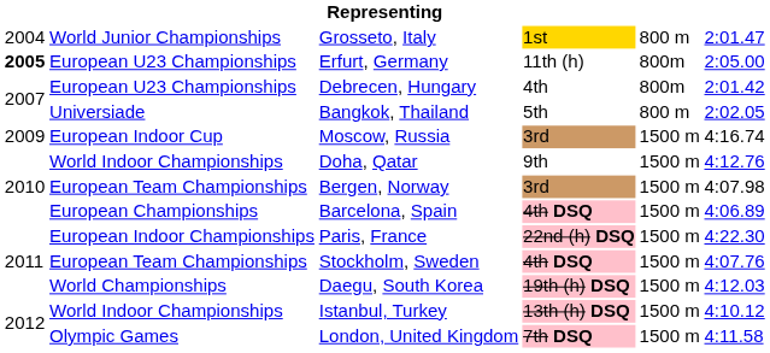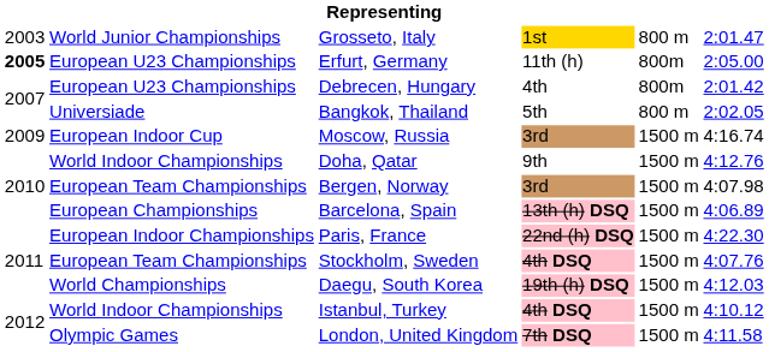Grosseto, Italy | column 1: 2004 -> 2003
Barcelona, Spain | column 4: 4th DSQ -> 13th (h) DSQ
Istanbul, Turkey | column 4: 13th (h) DSQ -> 4th DSQ
